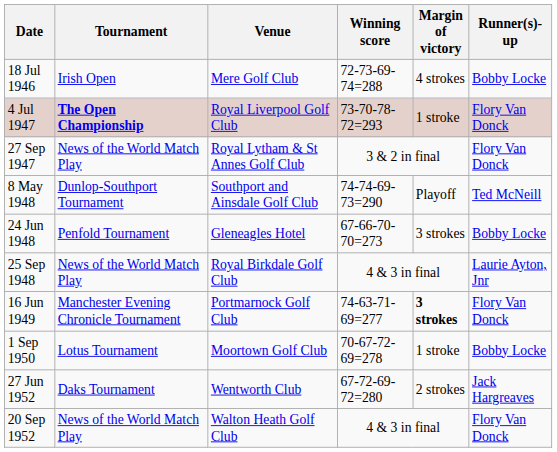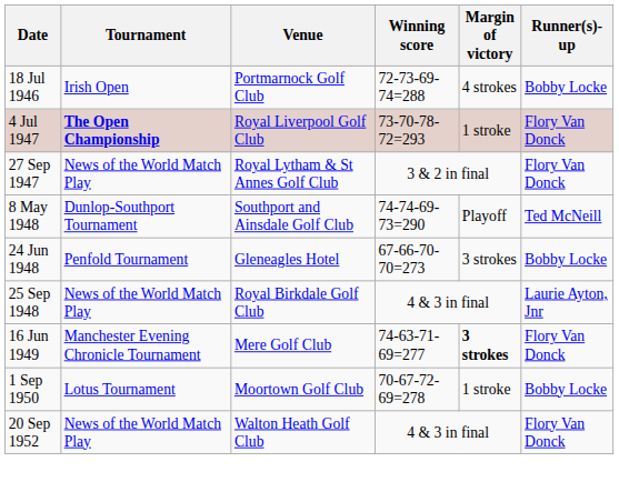18 Jul 1946 | Venue: Mere Golf Club -> Portmarnock Golf Club
16 Jun 1949 | Venue: Portmarnock Golf Club -> Mere Golf Club
- row: 27 Jun 1952 | Daks Tournament | Wentworth Club | 67-72-69-72=280 | 2 strokes | Jack Hargreaves
